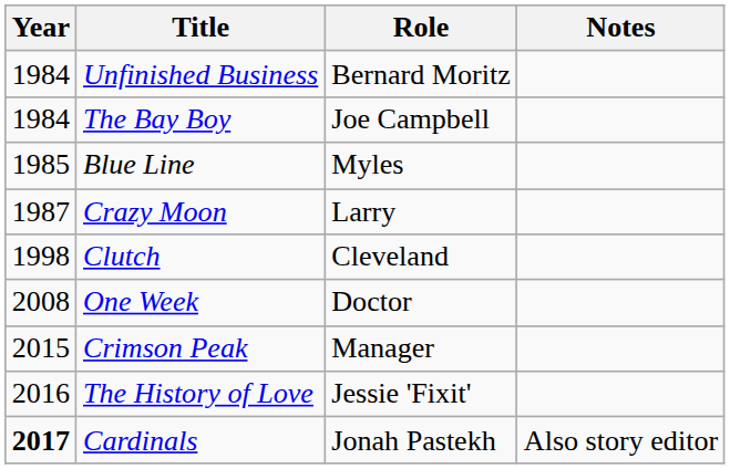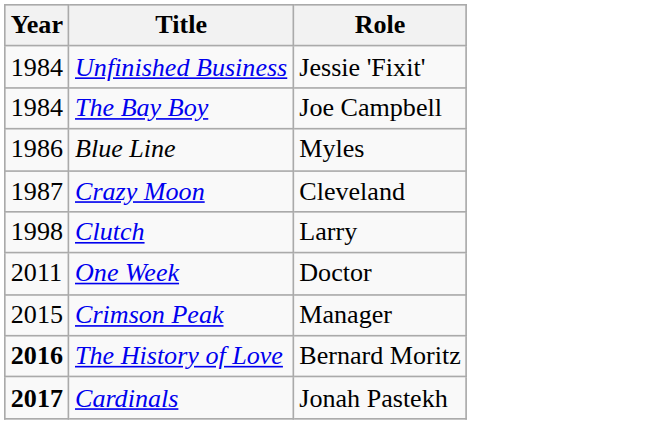- column: Notes | Also story editor
Unfinished Business | Role: Bernard Moritz -> Jessie 'Fixit'
Blue Line | Year: 1985 -> 1986
Crazy Moon | Role: Larry -> Cleveland
Clutch | Role: Cleveland -> Larry
One Week | Year: 2008 -> 2011
The History of Love | Year: normal -> bold
The History of Love | Role: Jessie 'Fixit' -> Bernard Moritz
